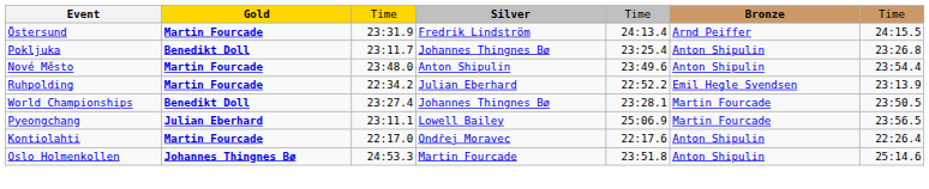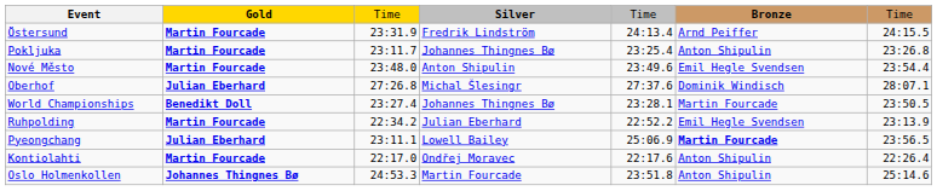Pokljuka | Gold: Benedikt Doll -> Martin Fourcade
Nové Město | Bronze: Anton Shipulin -> Emil Hegle Svendsen
+ row: Oberhof | Julian Eberhard | 27:26.8 | Michal Šlesingr | 27:37.6 | Dominik Windisch | 28:07.1
rows swapped: Ruhpolding <-> World Championships
Pyeongchang | Bronze: normal -> bold
